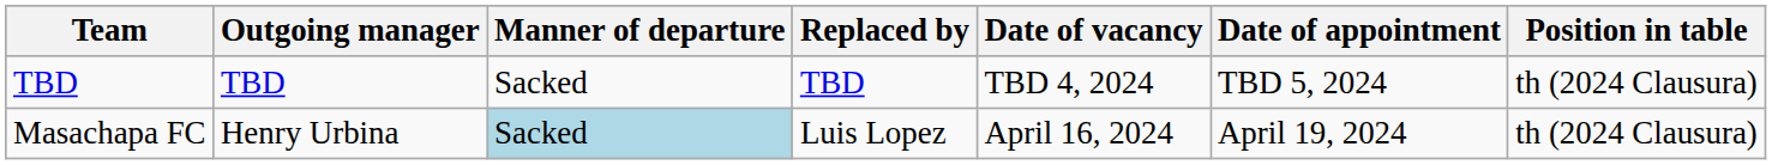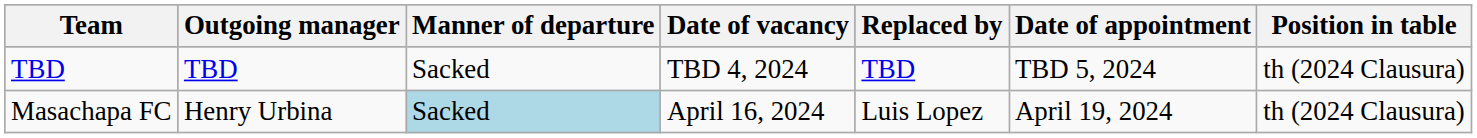columns swapped: Date of vacancy <-> Replaced by
